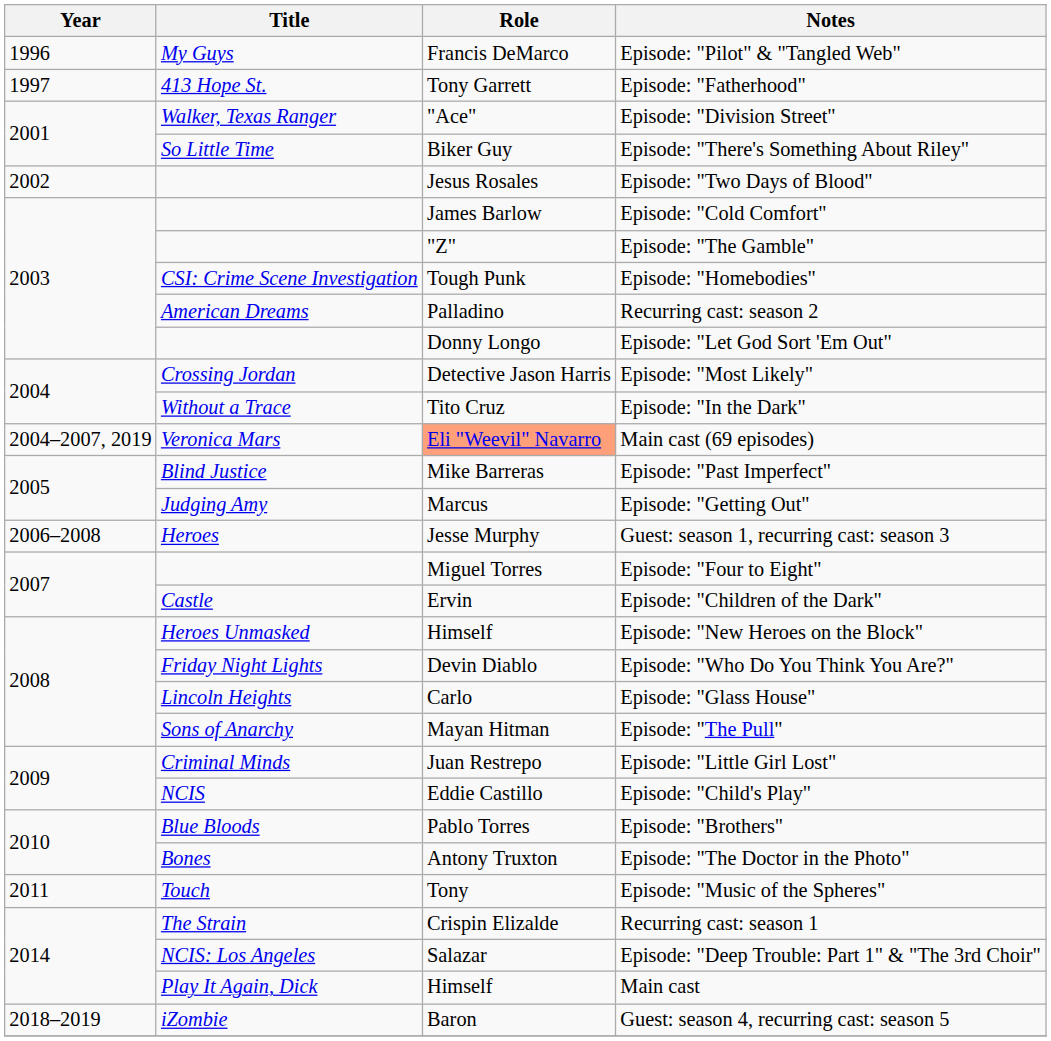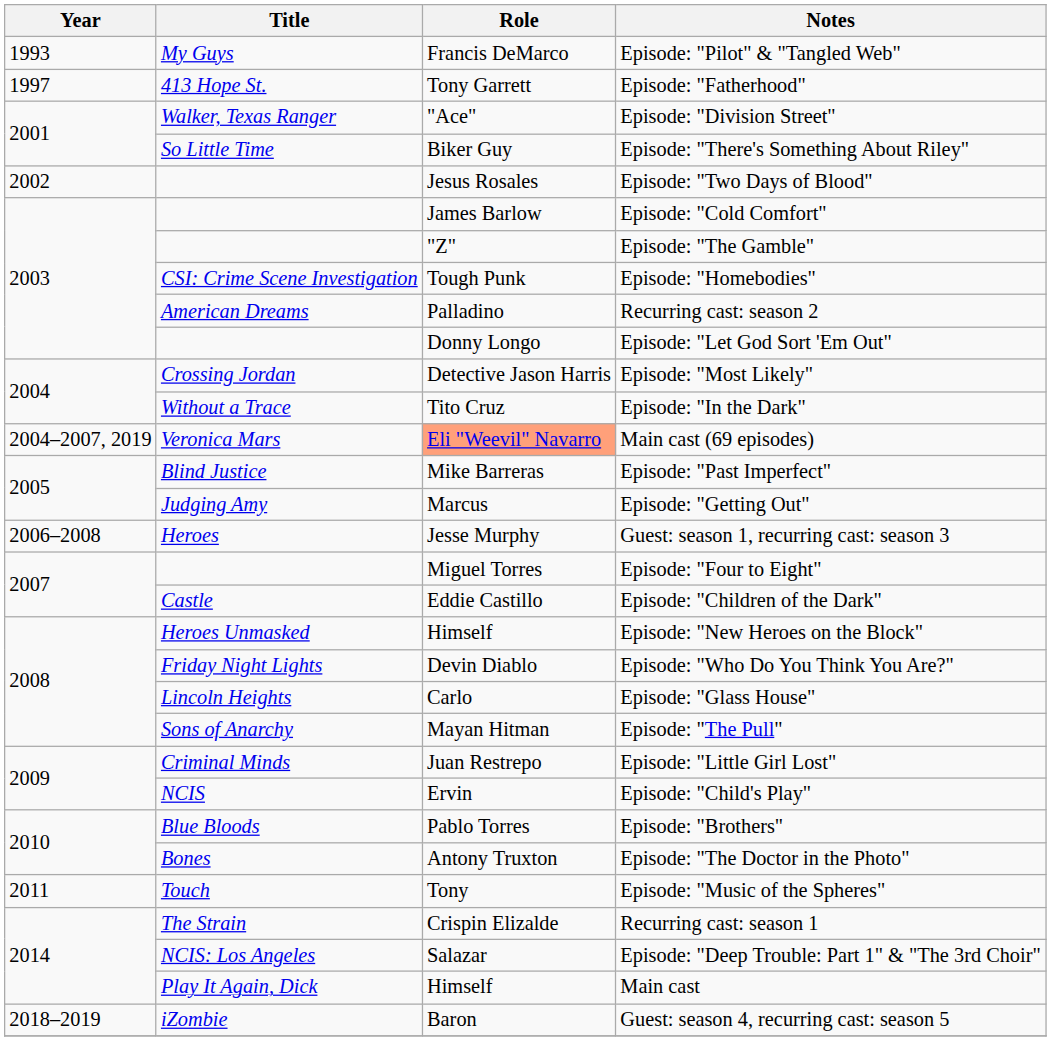Episode: "Pilot" & "Tangled Web" | Year: 1996 -> 1993
Episode: "Children of the Dark" | Role: Ervin -> Eddie Castillo
Episode: "Child's Play" | Role: Eddie Castillo -> Ervin
